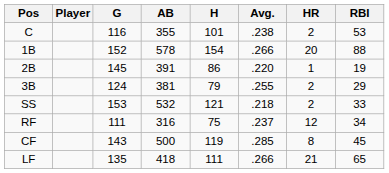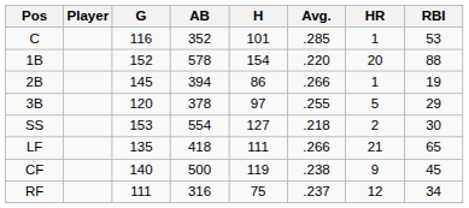C | AB: 355 -> 352
C | Avg.: .238 -> .285
C | HR: 2 -> 1
1B | Avg.: .266 -> .220
2B | AB: 391 -> 394
2B | Avg.: .220 -> .266
3B | G: 124 -> 120
3B | AB: 381 -> 378
3B | H: 79 -> 97
3B | HR: 2 -> 5
SS | AB: 532 -> 554
SS | H: 121 -> 127
SS | RBI: 33 -> 30
rows swapped: LF <-> RF
CF | G: 143 -> 140
CF | Avg.: .285 -> .238
CF | HR: 8 -> 9
